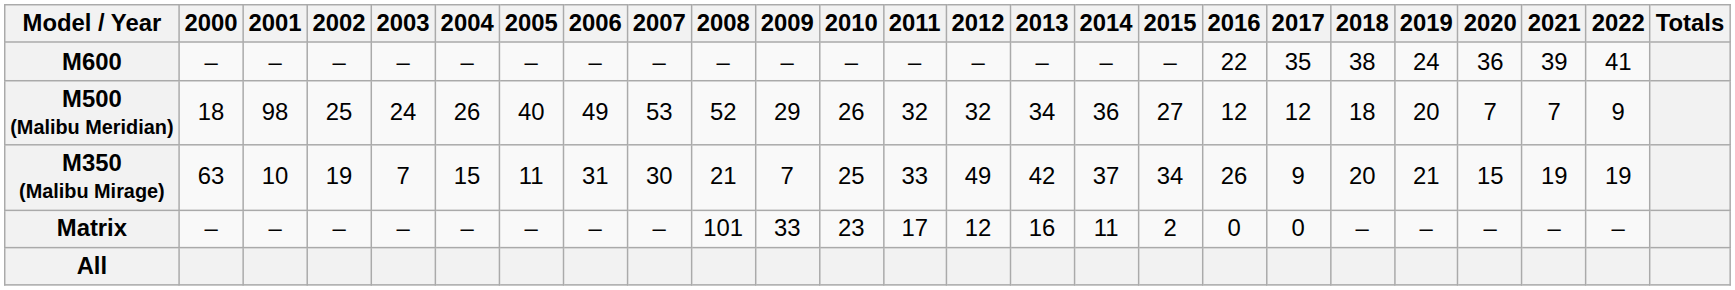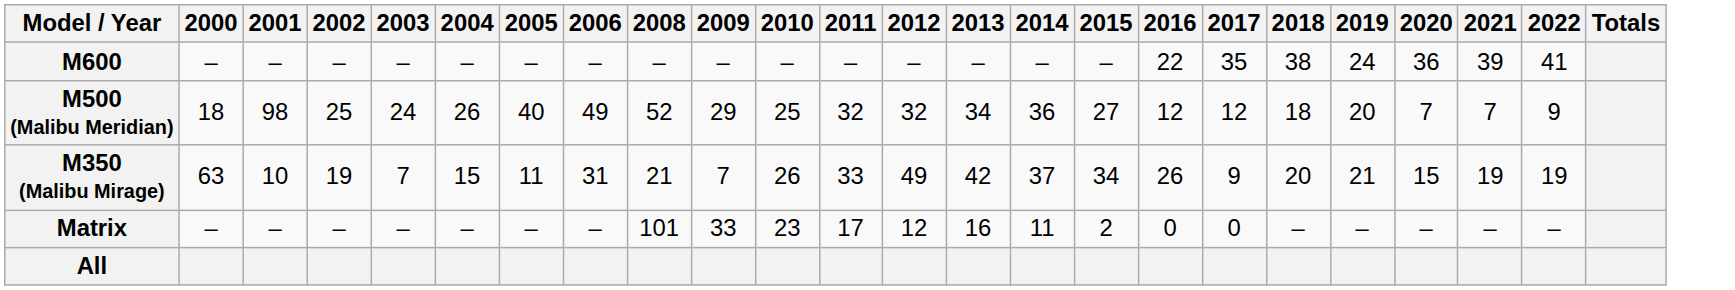- column: 2007 | – | 53 | 30 | –
M500 (Malibu Meridian) | 2010: 26 -> 25
M350 (Malibu Mirage) | 2010: 25 -> 26
